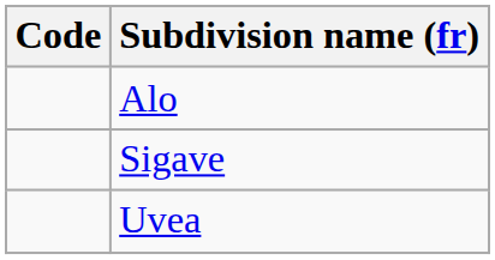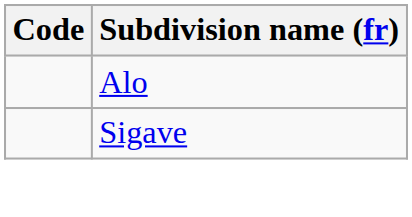- row: Uvea
